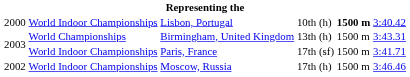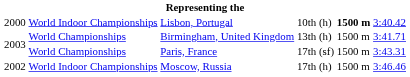Birmingham, United Kingdom | column 6: 3:43.31 -> 3:41.71
Paris, France | column 2: World Indoor Championships -> World Championships
Paris, France | column 6: 3:41.71 -> 3:43.31
